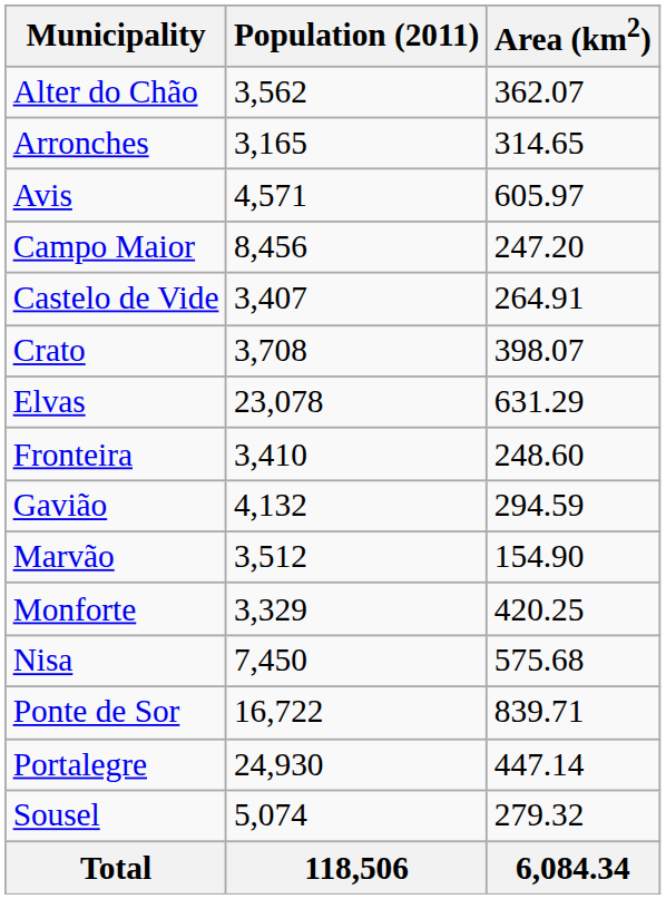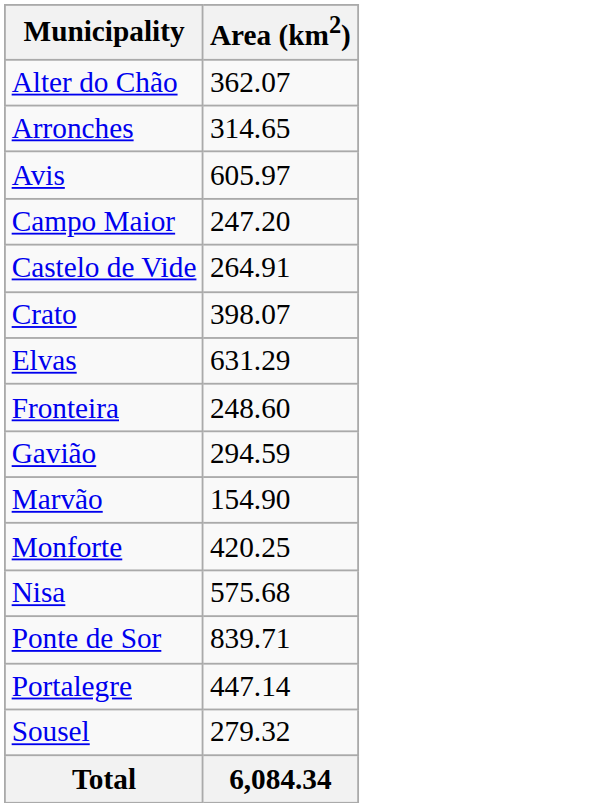- column: Population (2011) | 3,562 | 3,165 | 4,571 | 8,456 | 3,407 | 3,708 | 23,078 | 3,410 | 4,132 | 3,512 | 3,329 | 7,450 | 16,722 | 24,930 | 5,074 | 118,506
